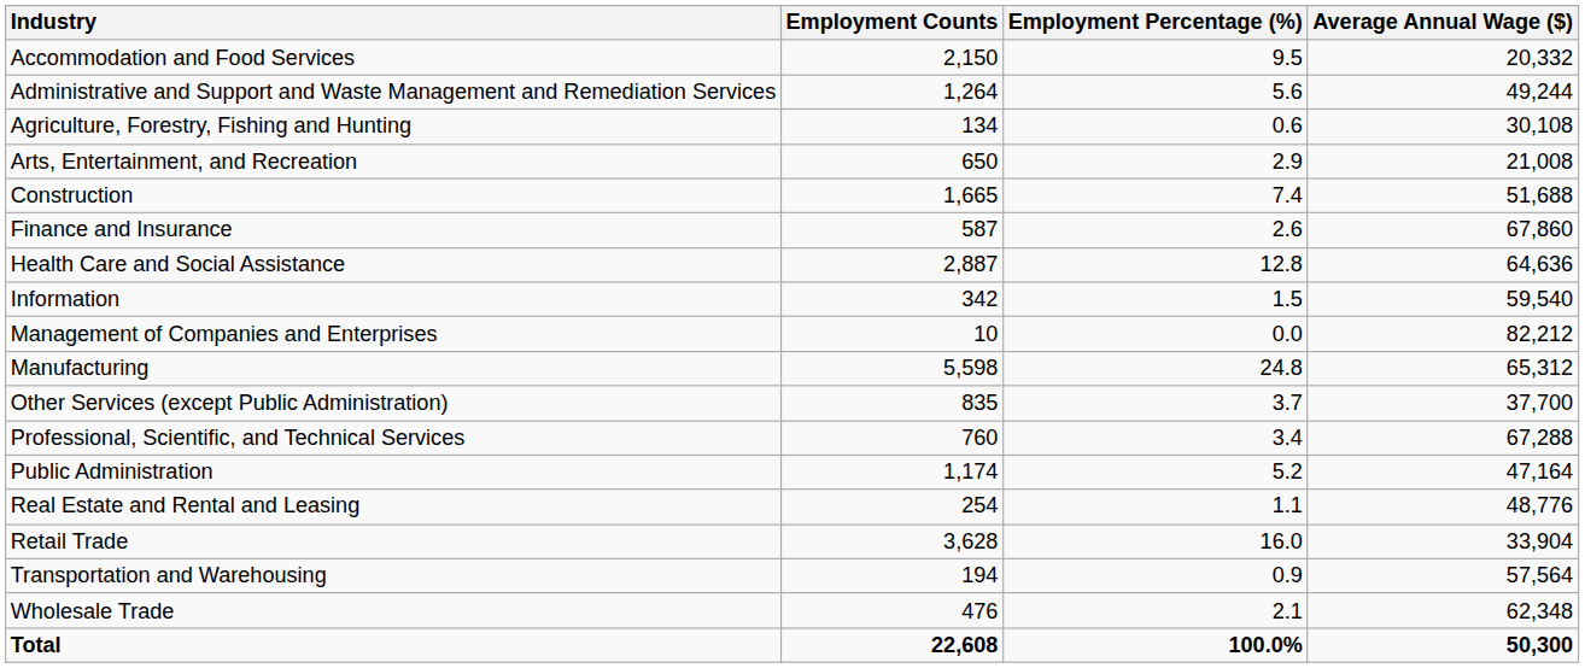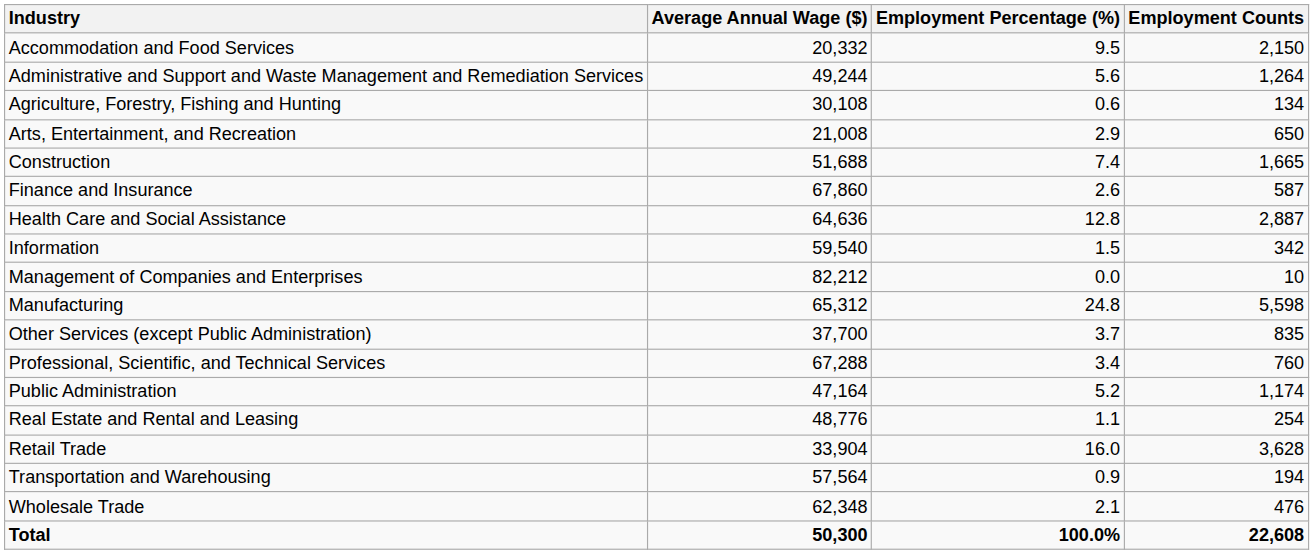columns swapped: Employment Counts <-> Average Annual Wage ($)
